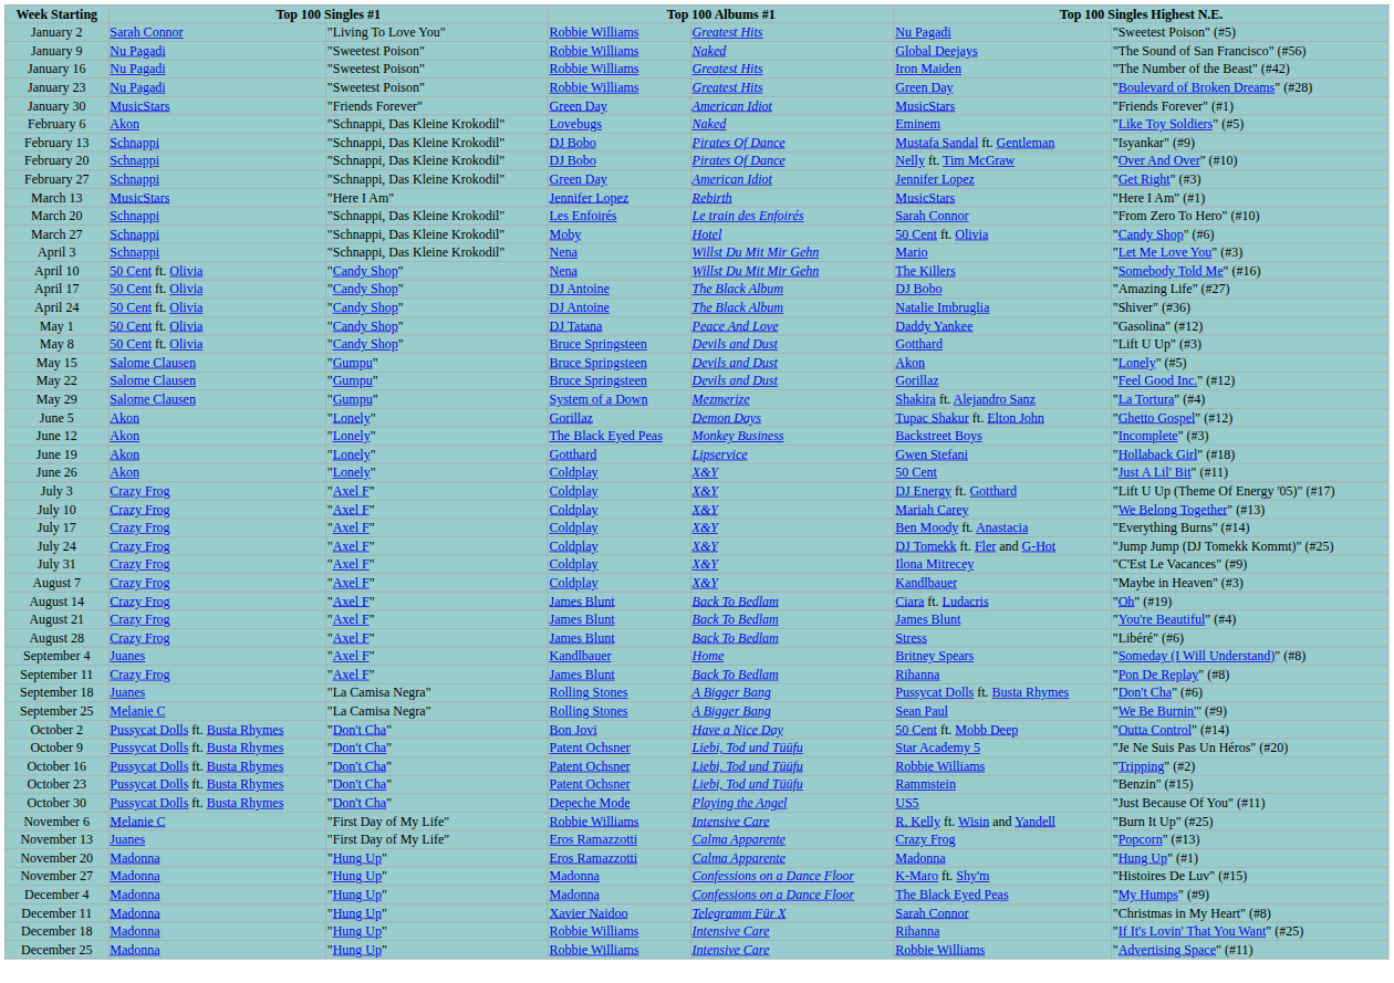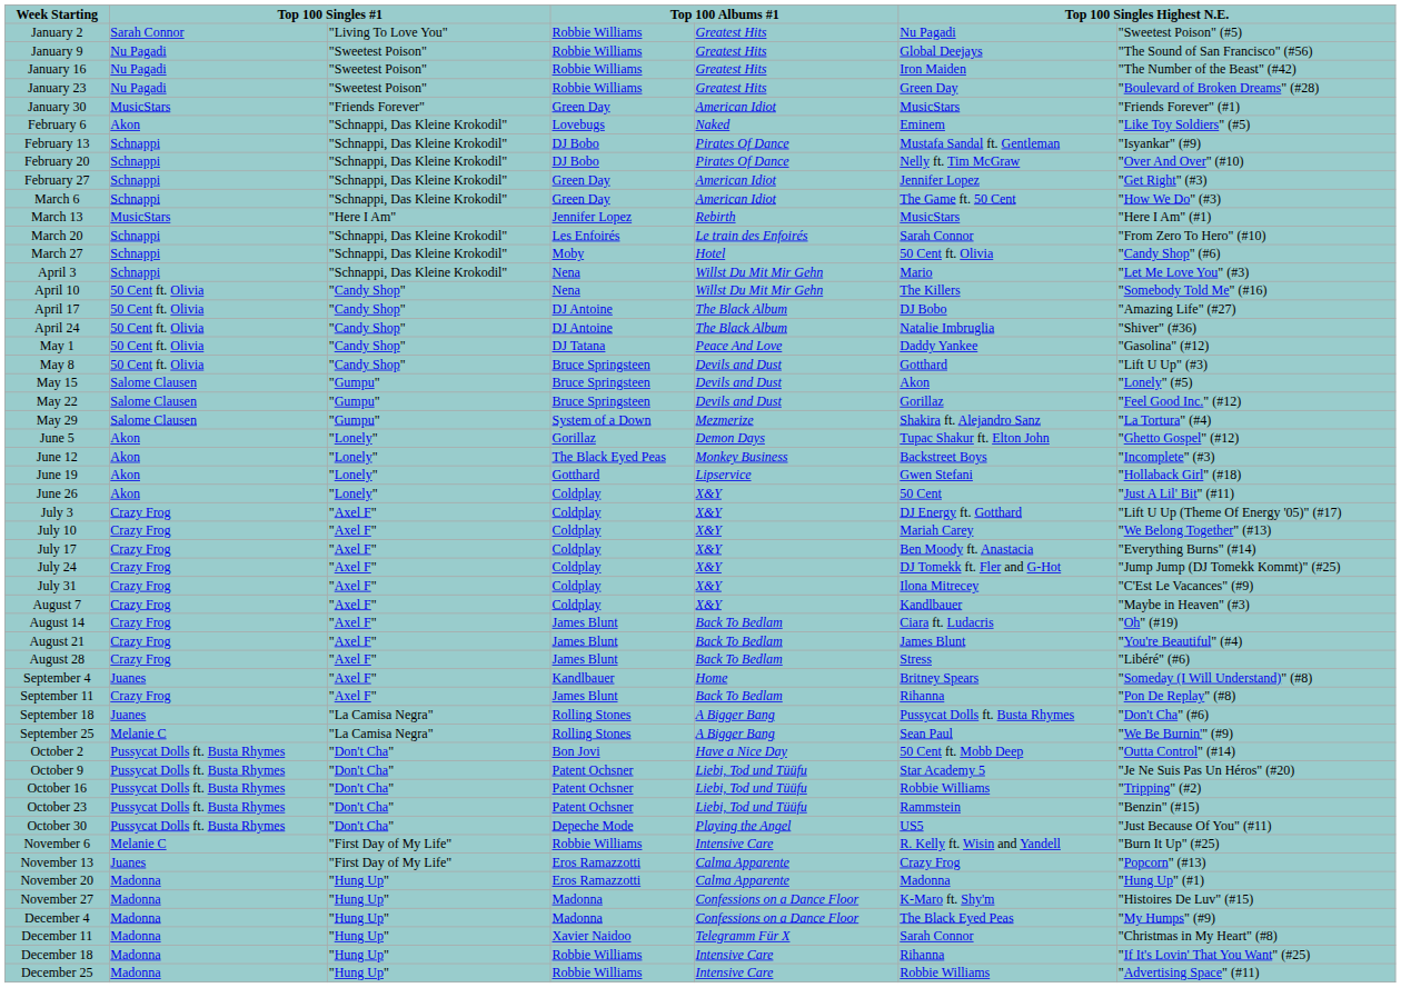January 9 | column 5: Naked -> Greatest Hits
+ row: March 6 | Schnappi | "Schnappi, Das Kleine Krokodil" | Green Day | American Idiot | The Game ft. 50 Cent | "How We Do" (#3)
